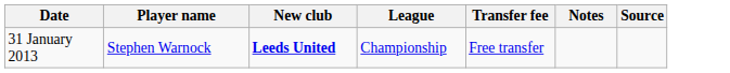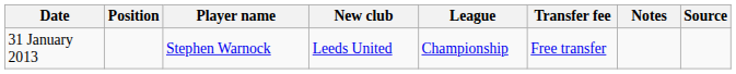+ column: Position
31 January 2013 | New club: bold -> normal
